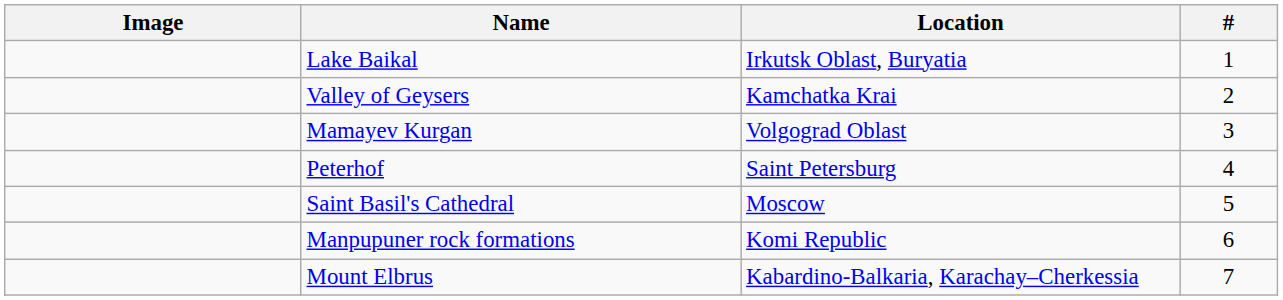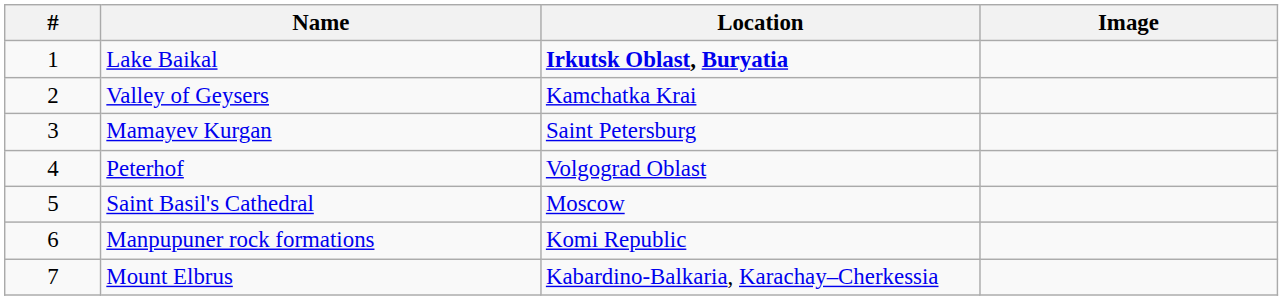columns swapped: # <-> Image
Lake Baikal | Location: normal -> bold
Mamayev Kurgan | Location: Volgograd Oblast -> Saint Petersburg
Peterhof | Location: Saint Petersburg -> Volgograd Oblast
